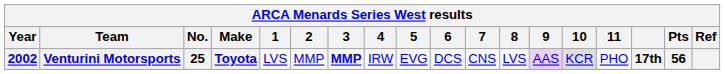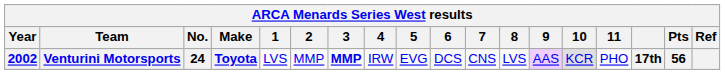Venturini Motorsports | No.: 25 -> 24
